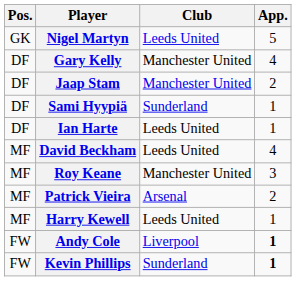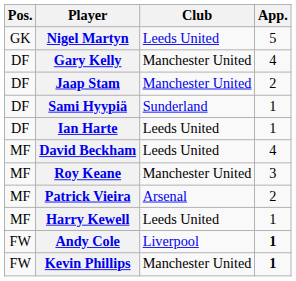Kevin Phillips | Club: Sunderland -> Manchester United
